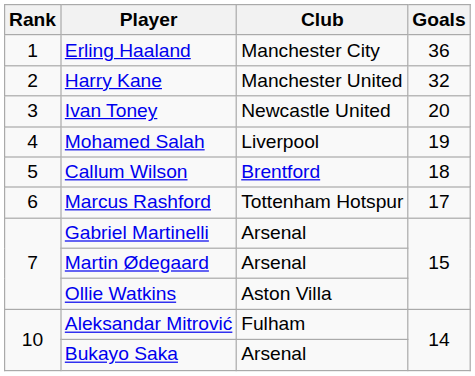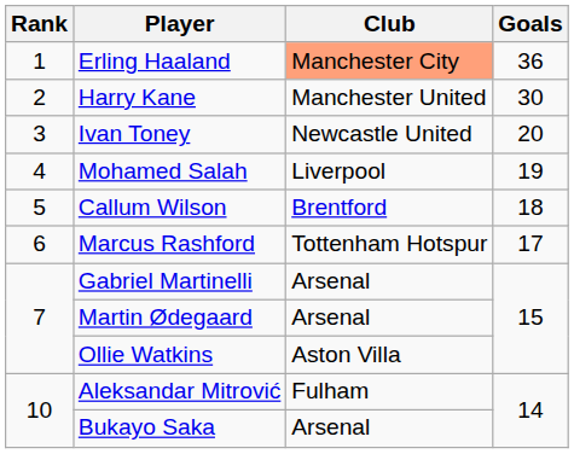Erling Haaland | Club: no background -> lightsalmon background
Harry Kane | Goals: 32 -> 30
